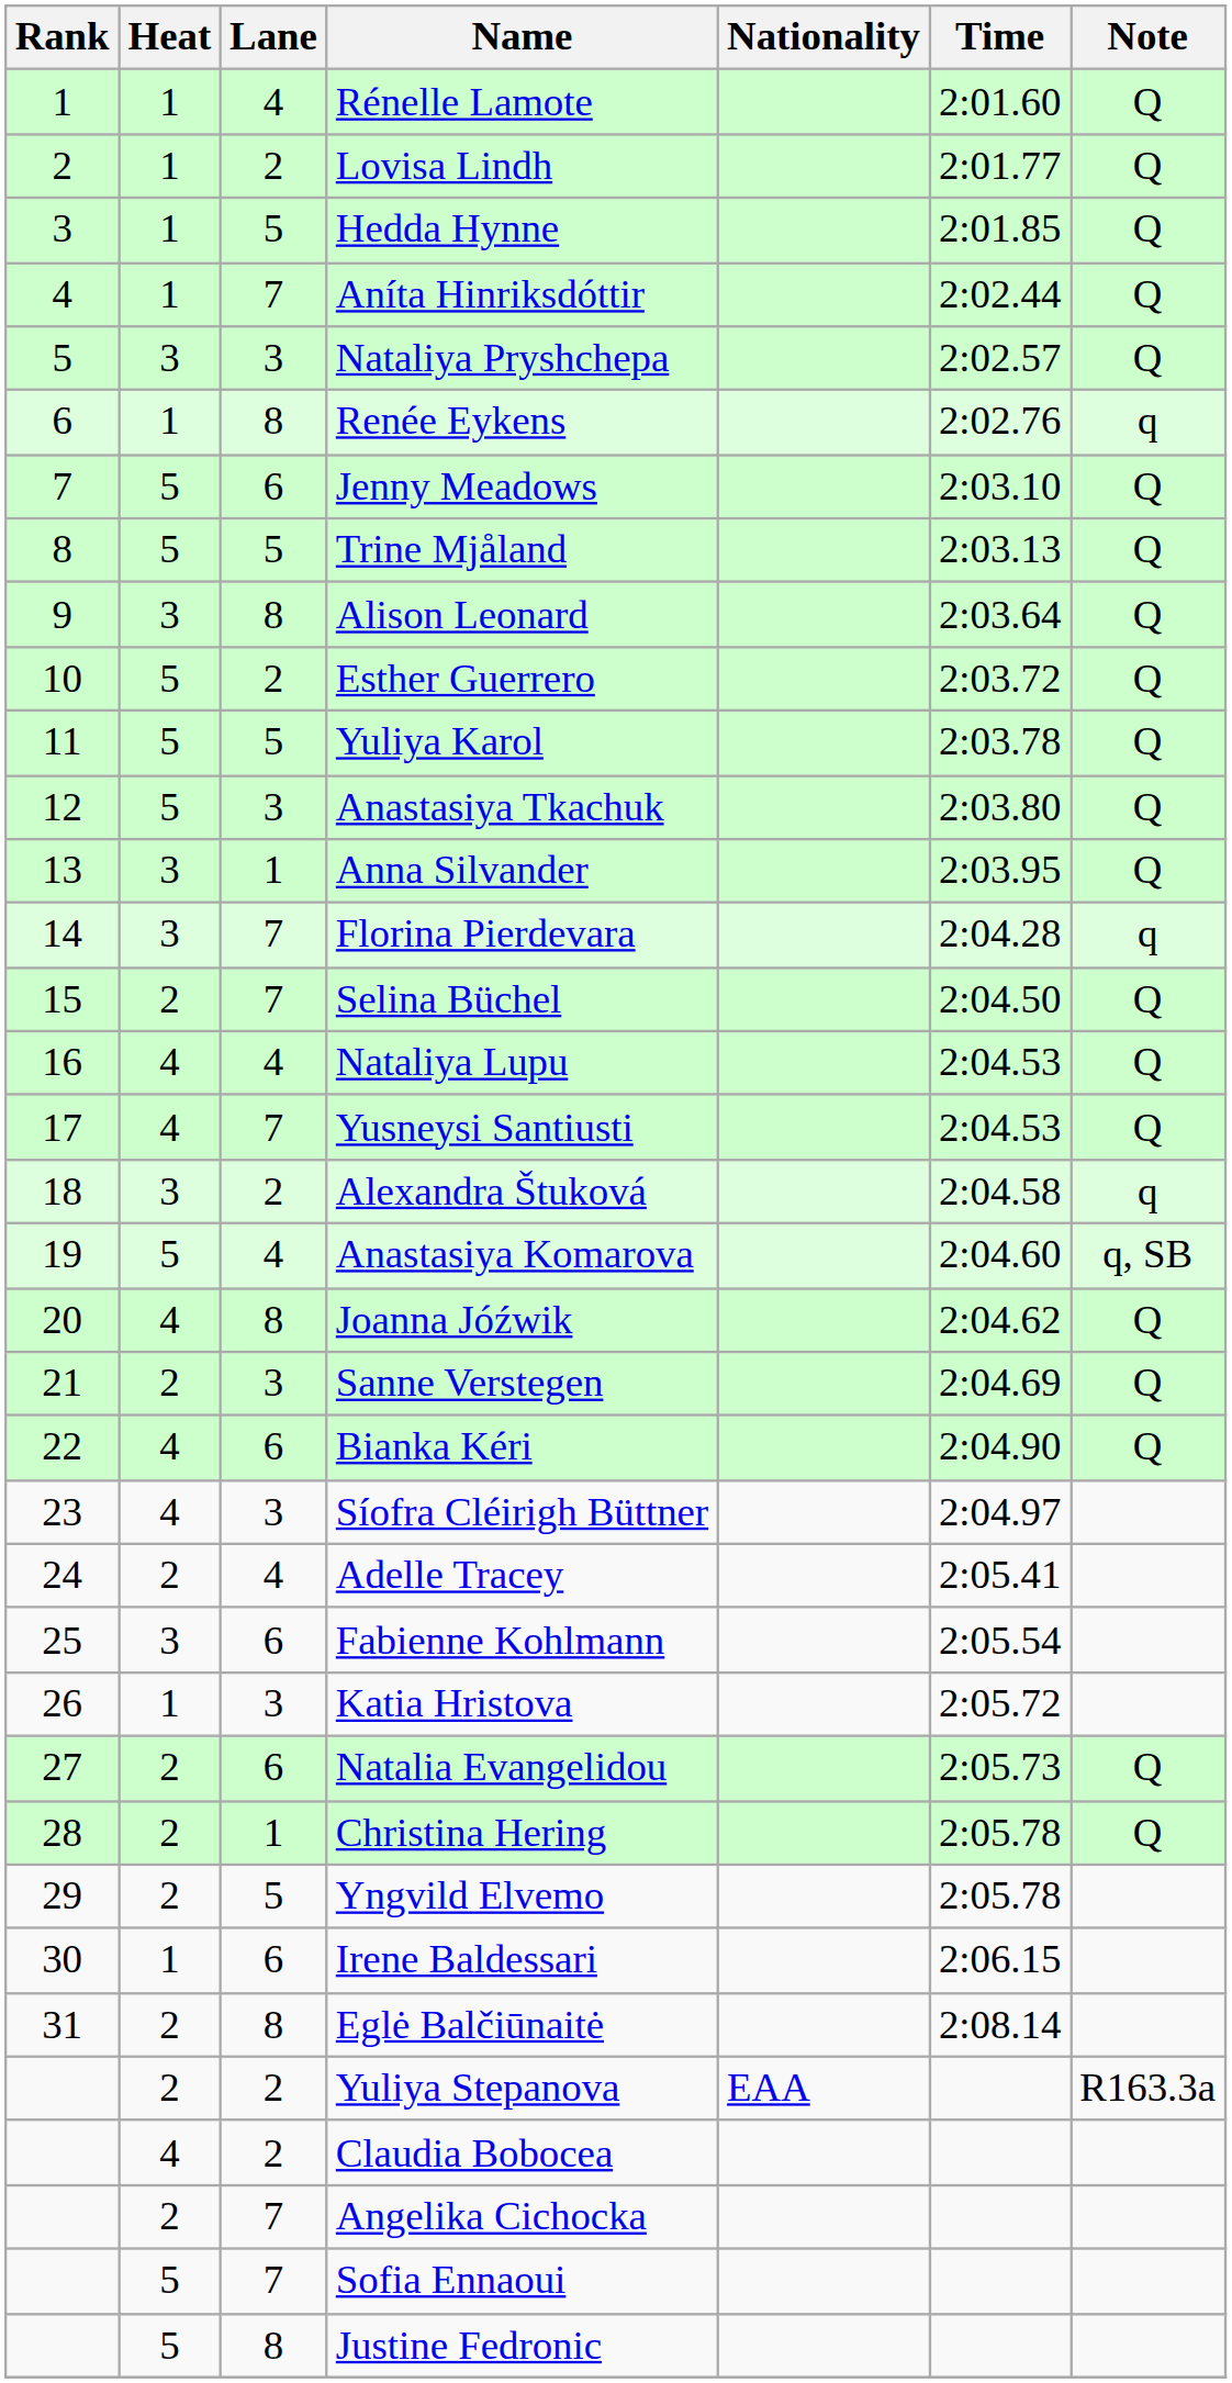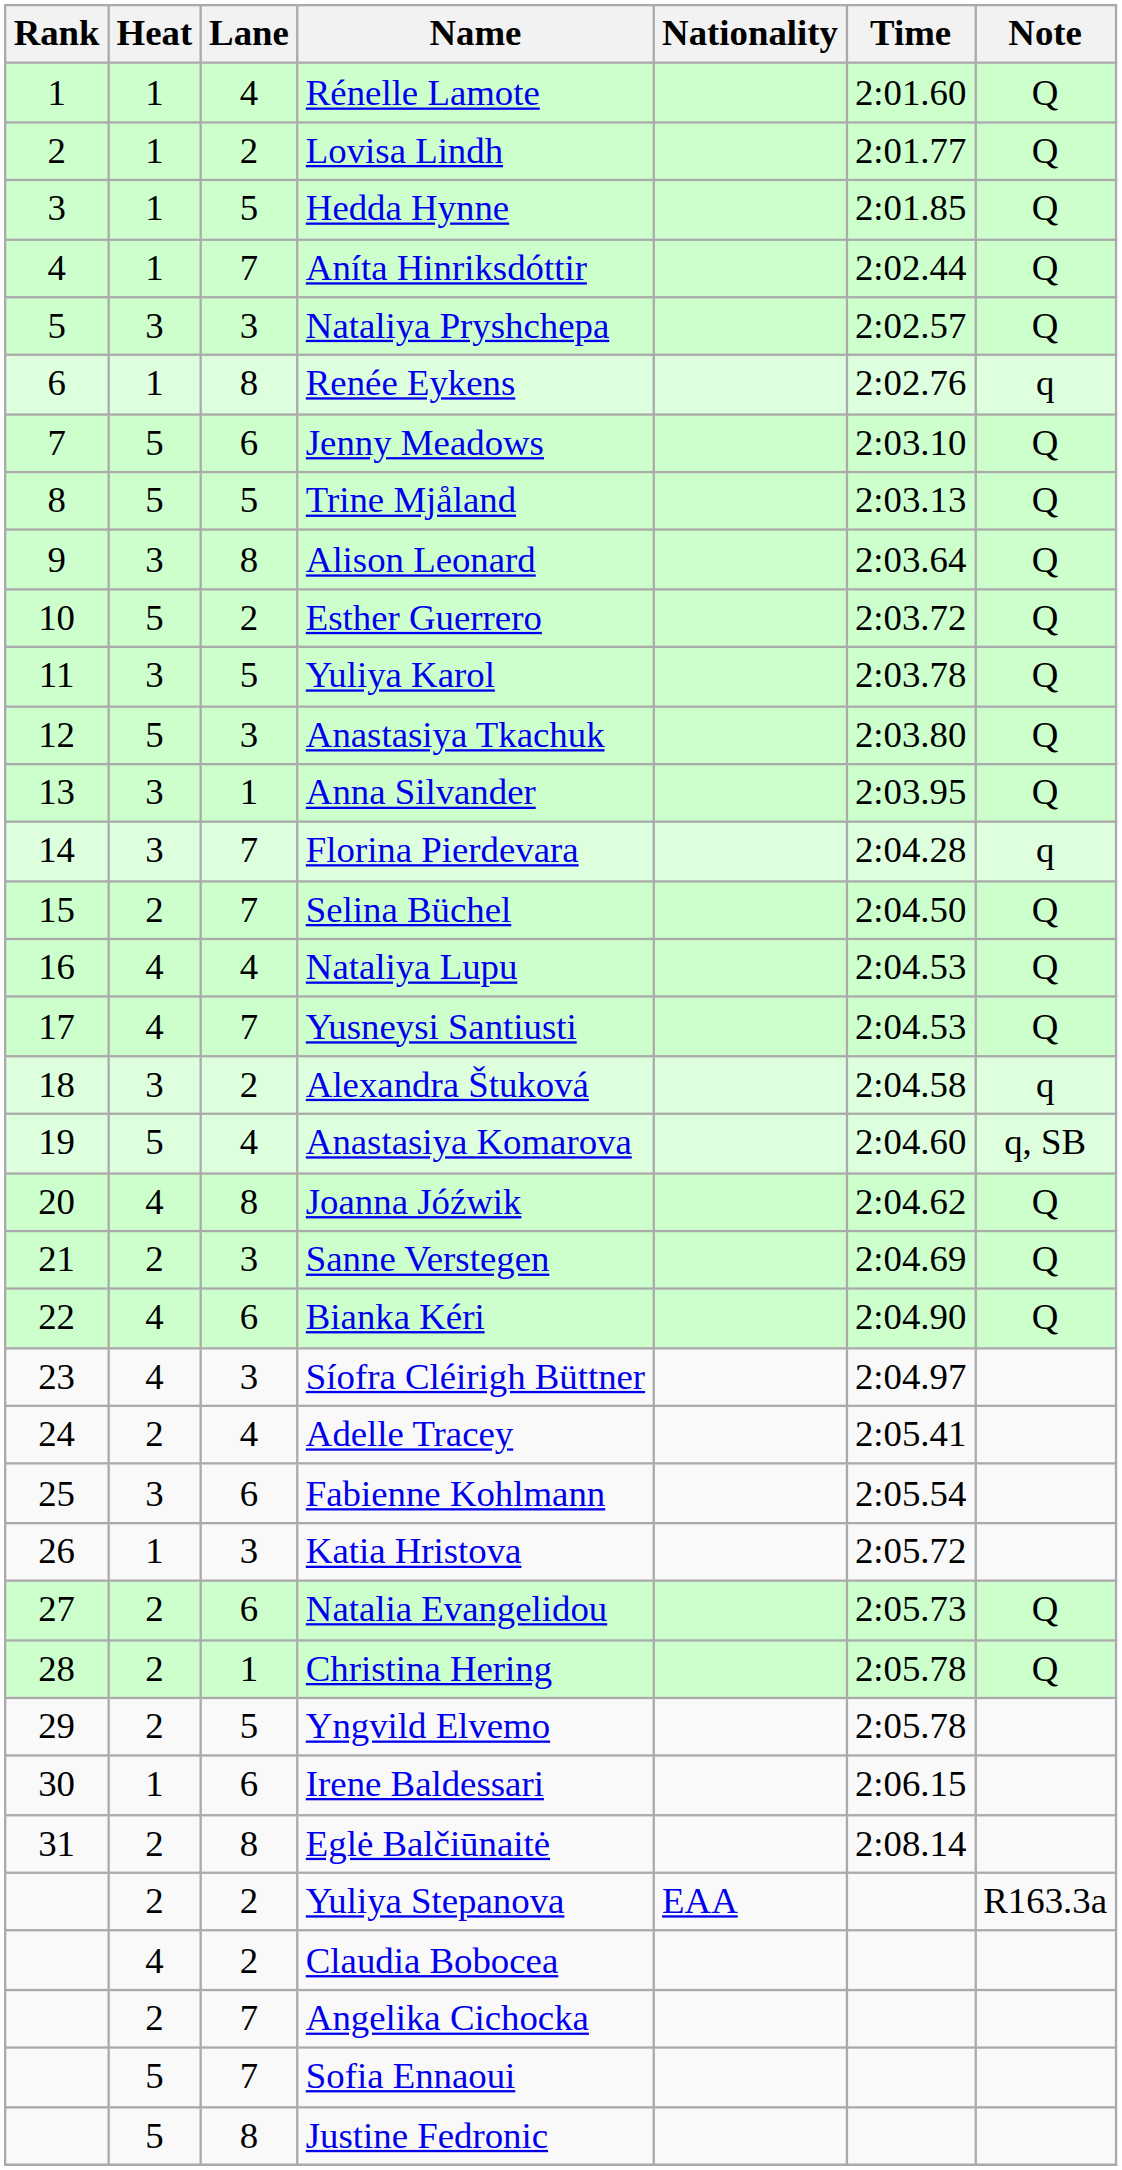Yuliya Karol | Heat: 5 -> 3
